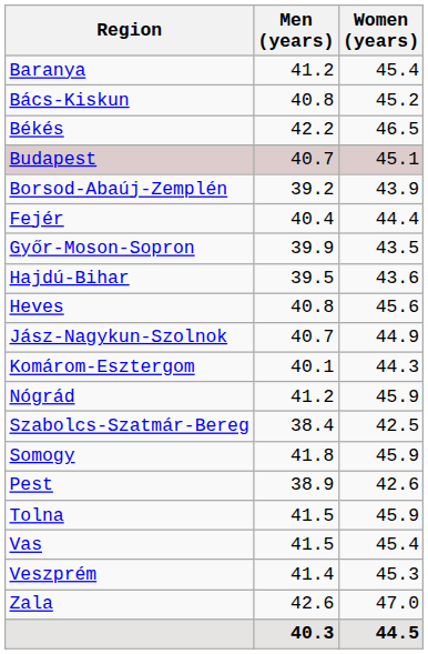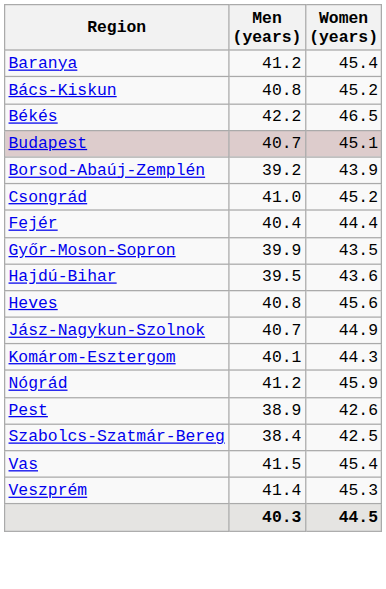+ row: Csongrád | 41.0 | 45.2
rows swapped: Pest <-> Szabolcs-Szatmár-Bereg
- row: Somogy | 41.8 | 45.9
- row: Tolna | 41.5 | 45.9
- row: Zala | 42.6 | 47.0
